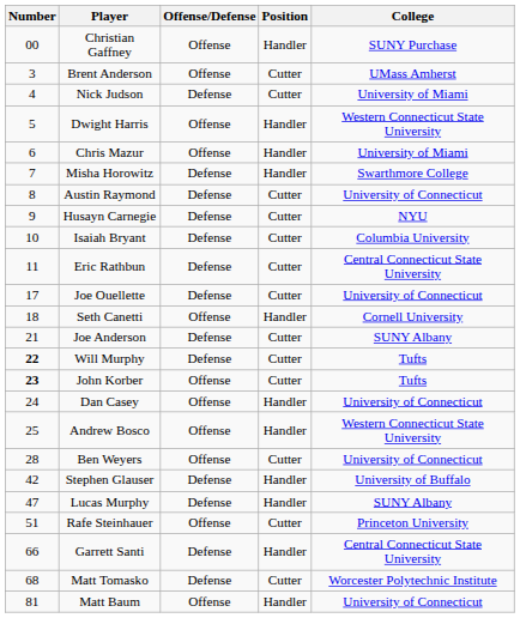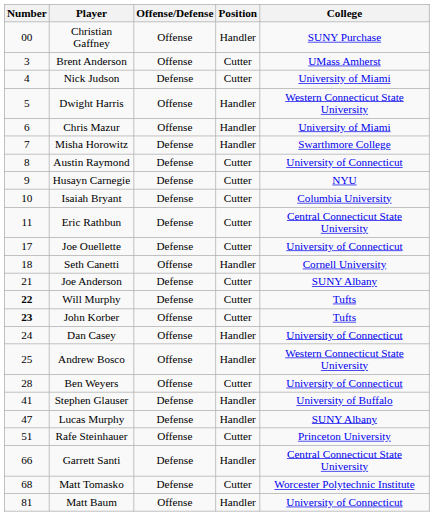Stephen Glauser | Number: 42 -> 41
